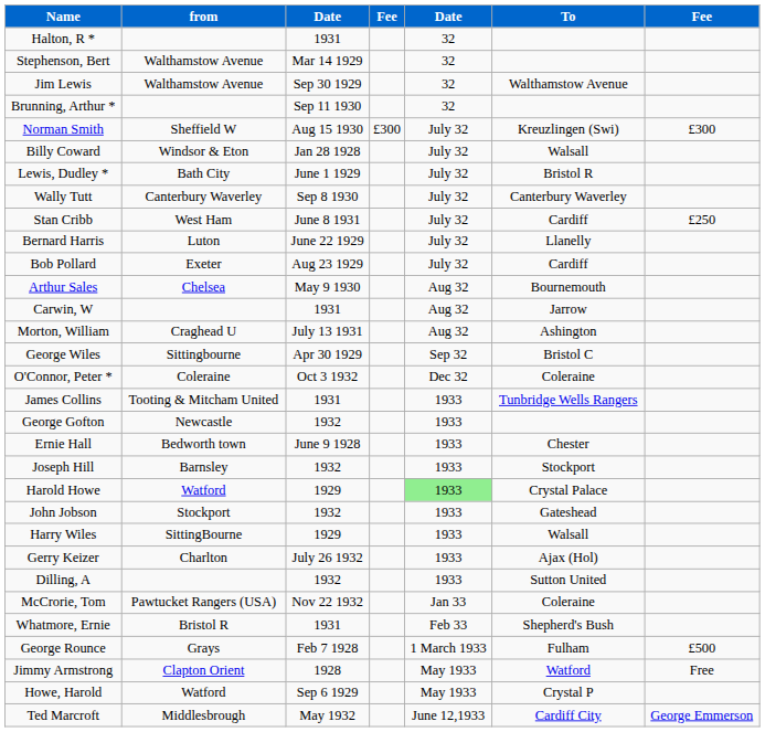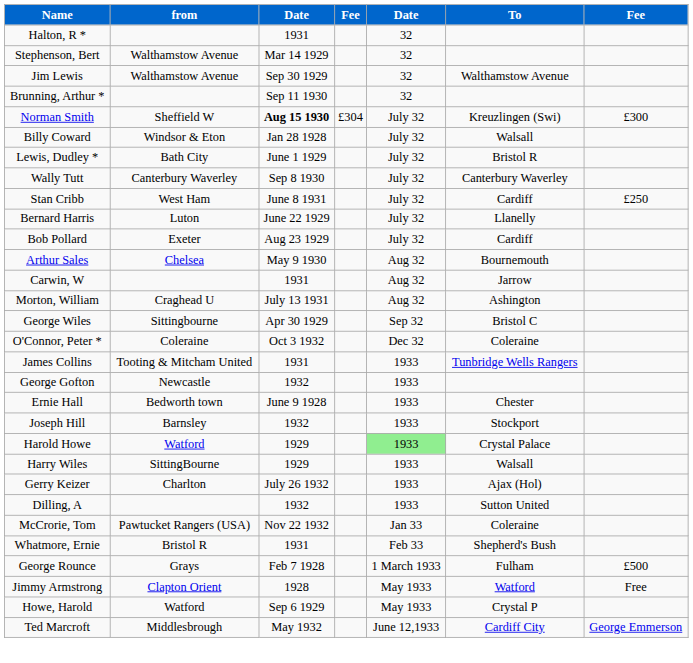Norman Smith | column 3: normal -> bold
Norman Smith | column 4: £300 -> £304
- row: John Jobson | Stockport | 1932 | 1933 | Gateshead
